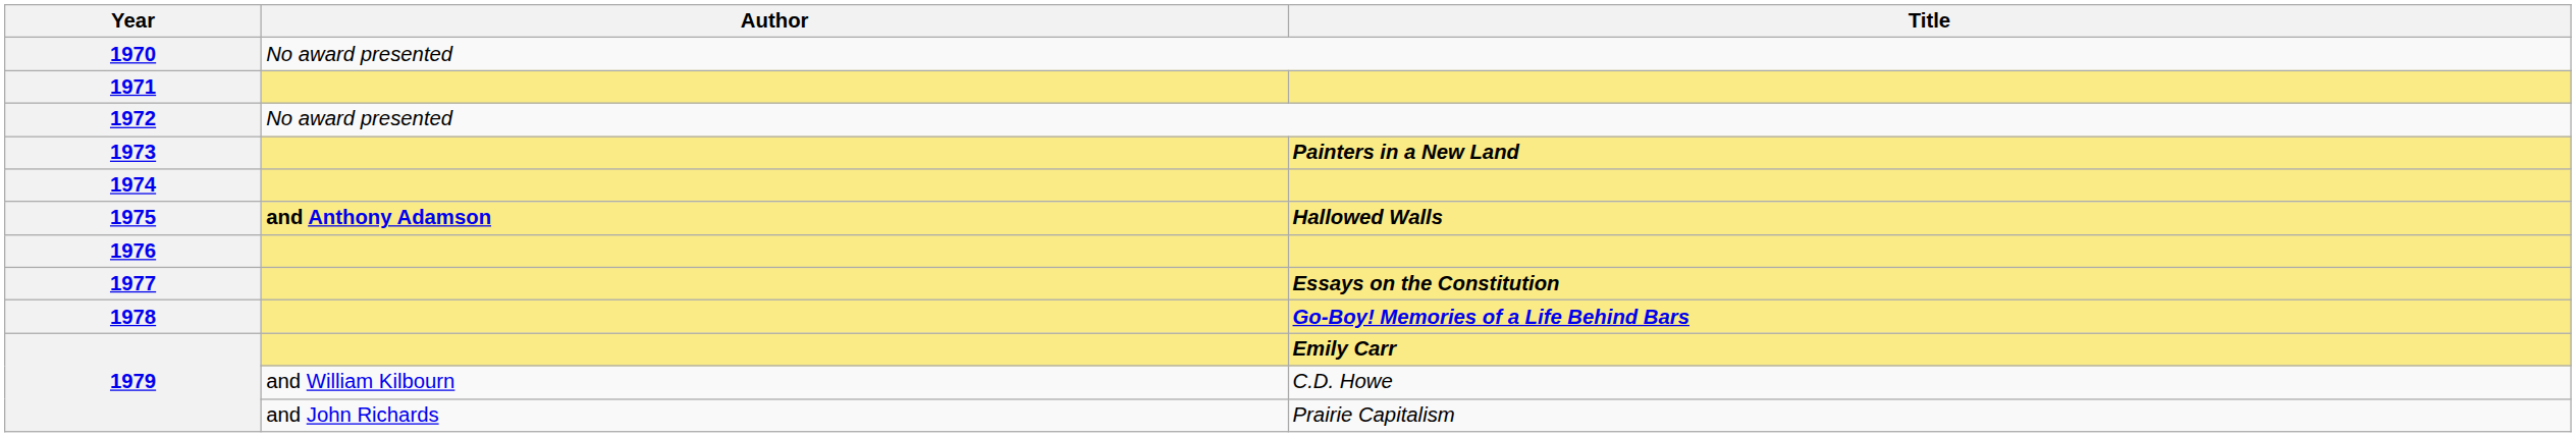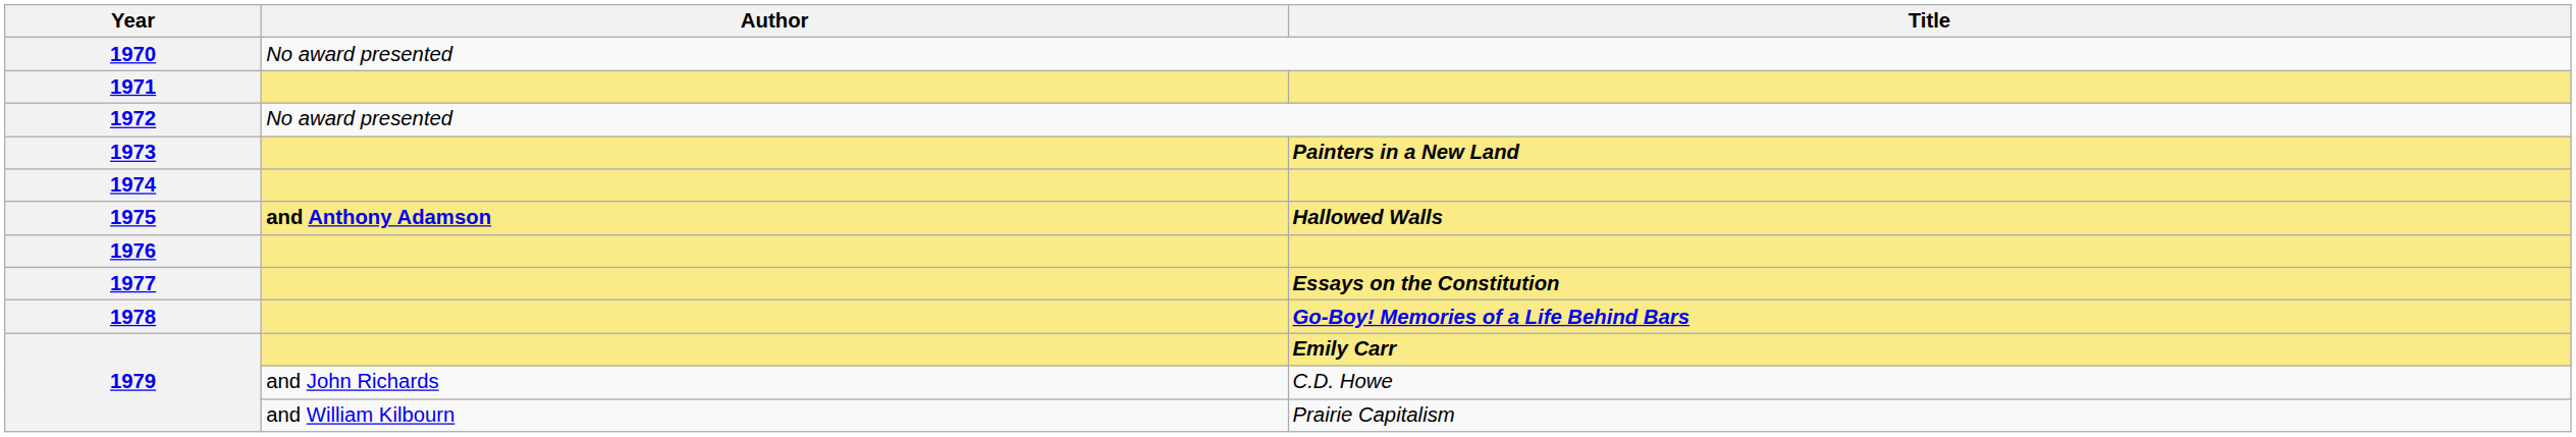1979 / C.D. Howe | Author: and William Kilbourn -> and John Richards
1979 / Prairie Capitalism | Author: and John Richards -> and William Kilbourn
